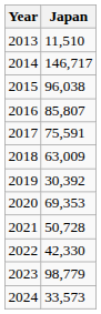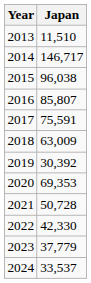2023 | Japan: 98,779 -> 37,779
2024 | Japan: 33,573 -> 33,537
